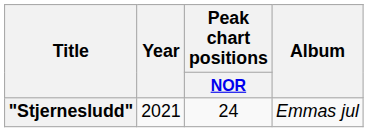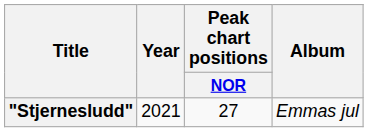"Stjernesludd" | Peak chart positions / NOR: 24 -> 27
